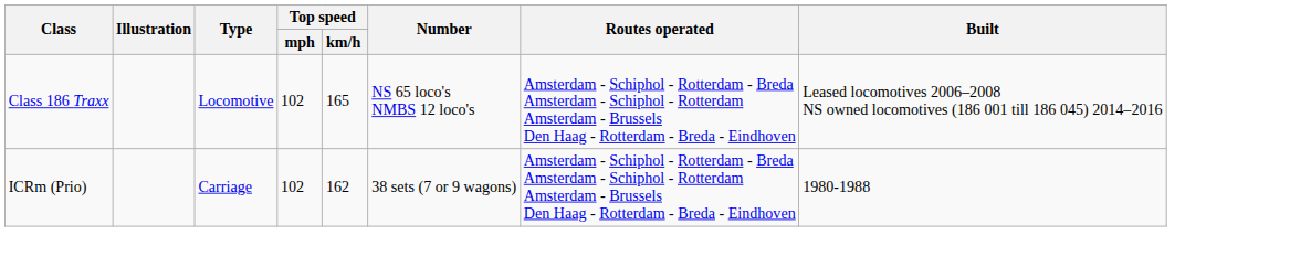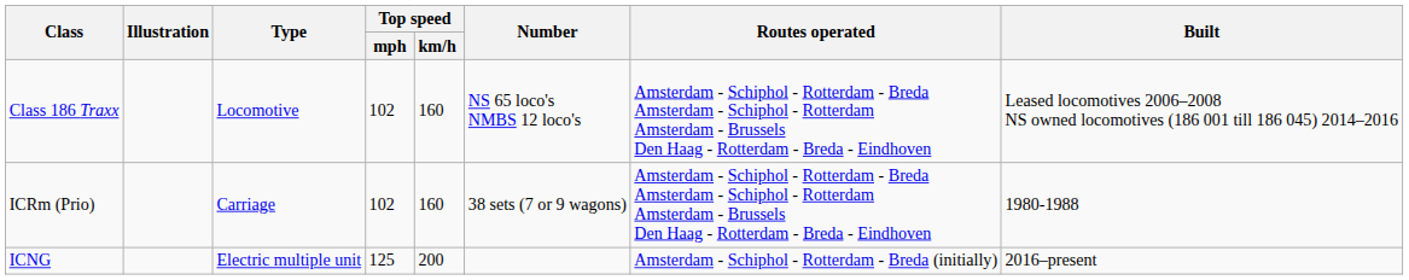Class 186 Traxx | Top speed / km/h: 165 -> 160
ICRm (Prio) | Top speed / km/h: 162 -> 160
+ row: ICNG | Electric multiple unit | 125 | 200 | Amsterdam - Schiphol - Rotterdam - Breda (initially) | 2016–present
